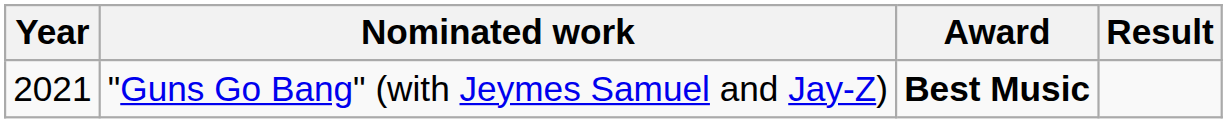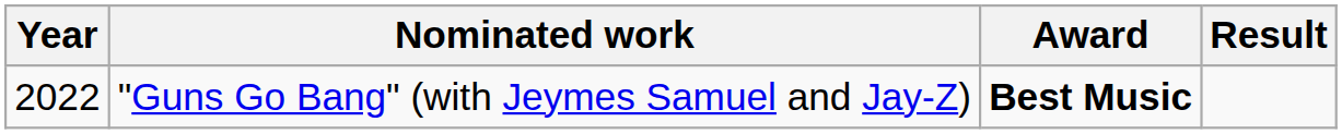"Guns Go Bang" (with Jeymes Samuel and Jay-Z) | Year: 2021 -> 2022
